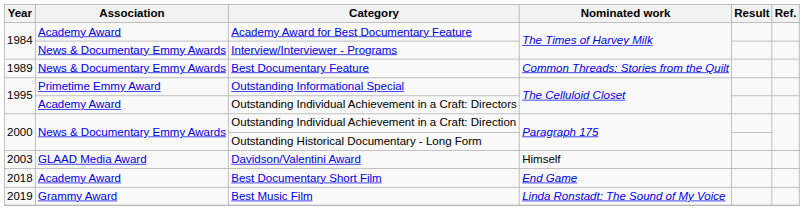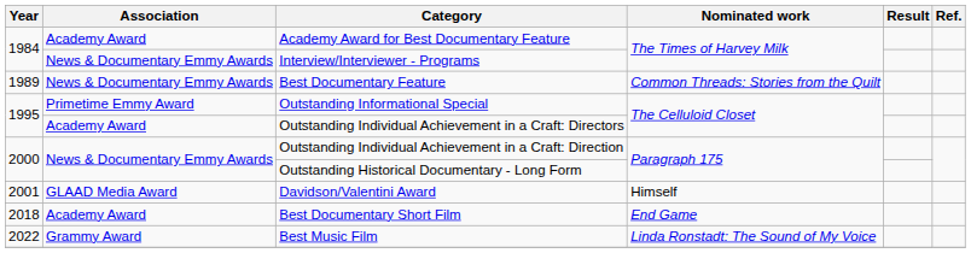Davidson/Valentini Award | Year: 2003 -> 2001
Best Music Film | Year: 2019 -> 2022
